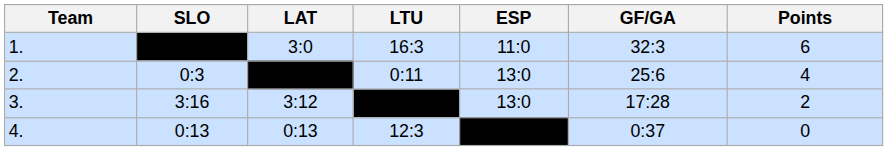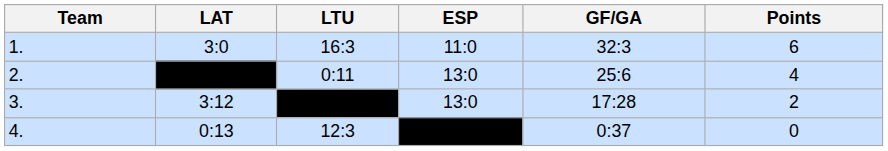- column: SLO | 0:3 | 3:16 | 0:13
